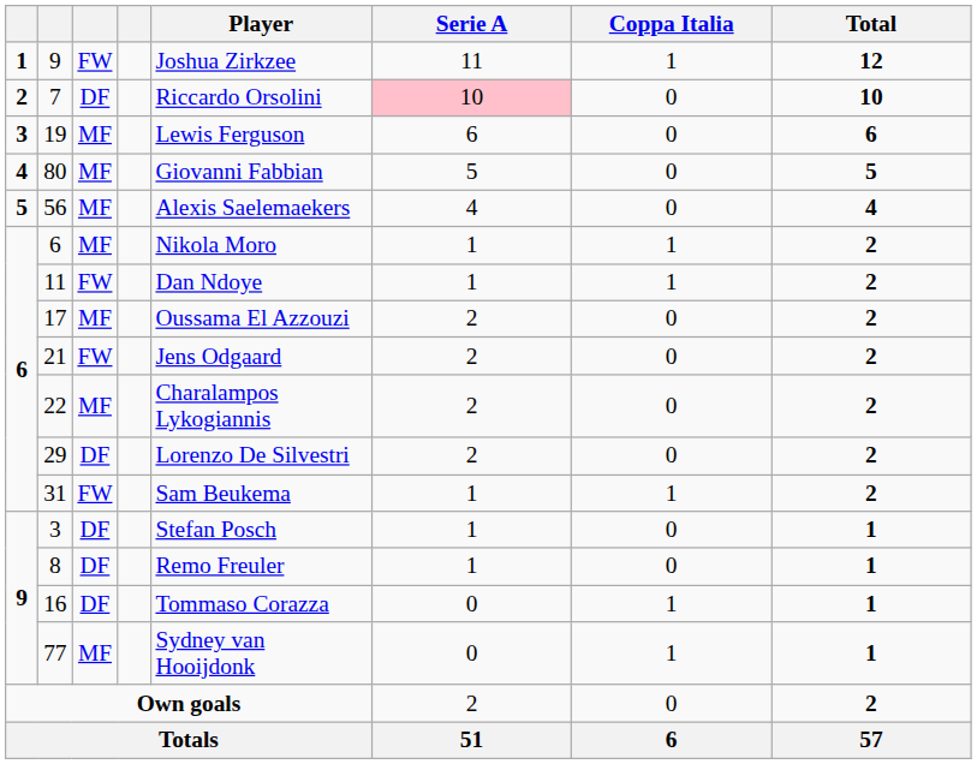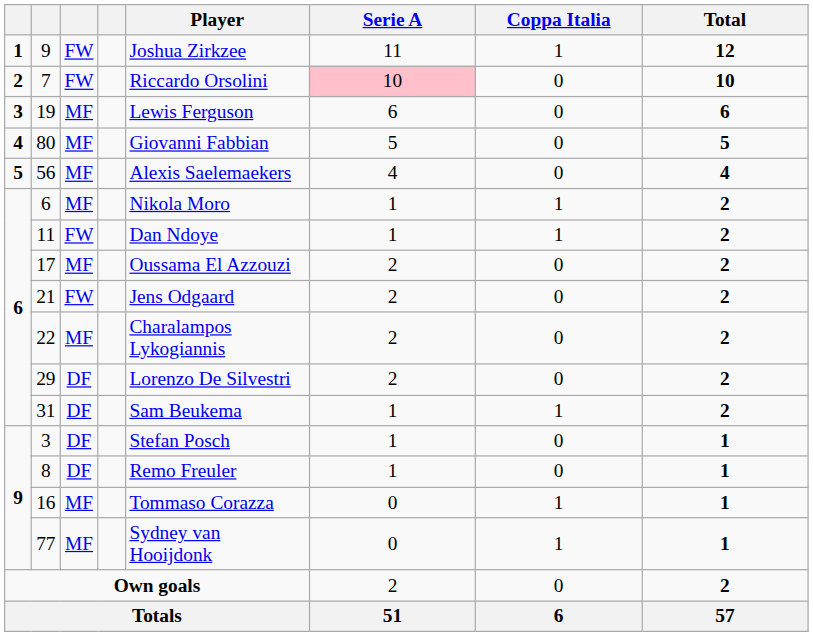7 | column 3: DF -> FW
31 | column 3: FW -> DF
16 | column 3: DF -> MF
